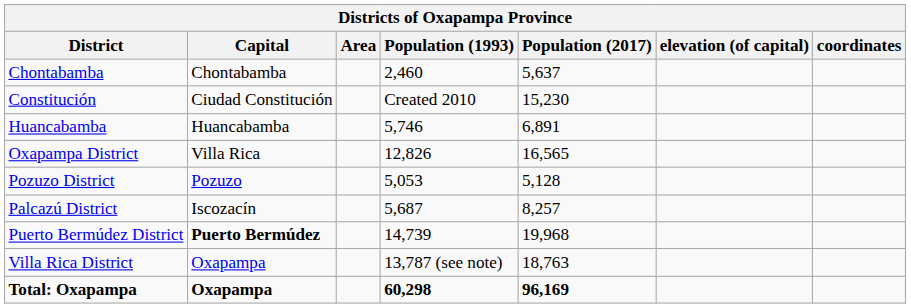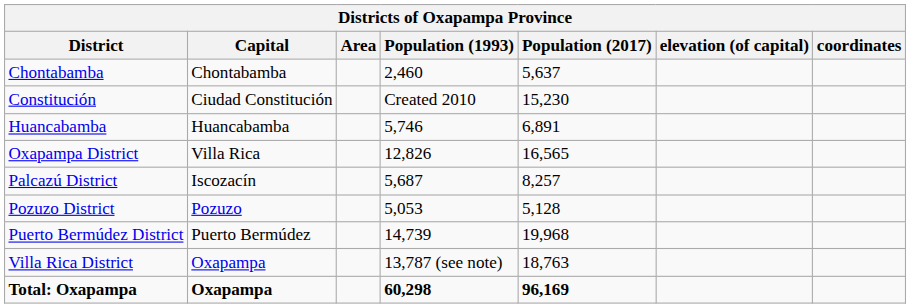rows swapped: Palcazú District <-> Pozuzo District
Puerto Bermúdez District | Capital: bold -> normal
